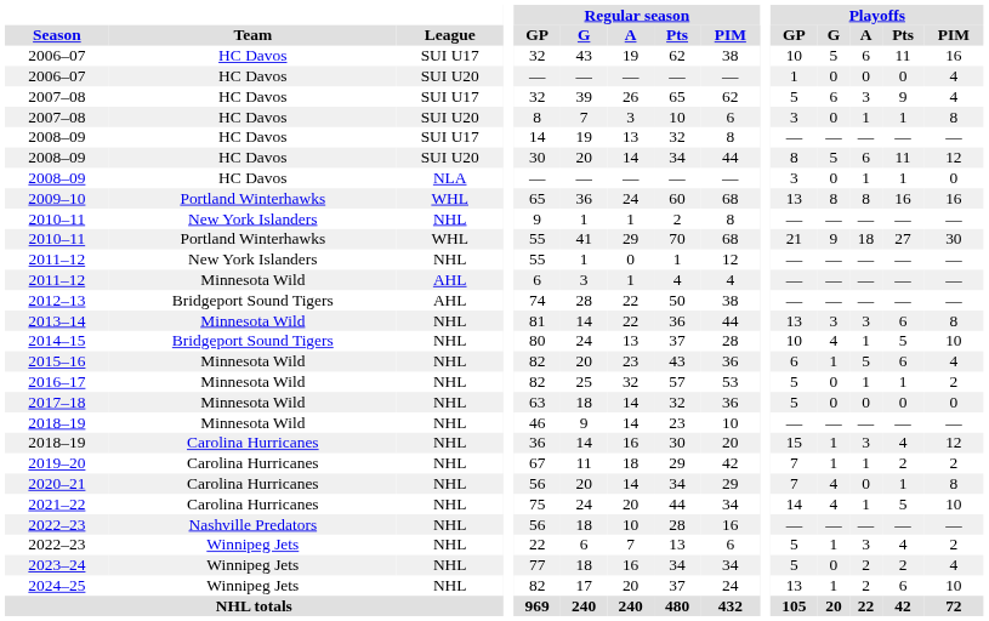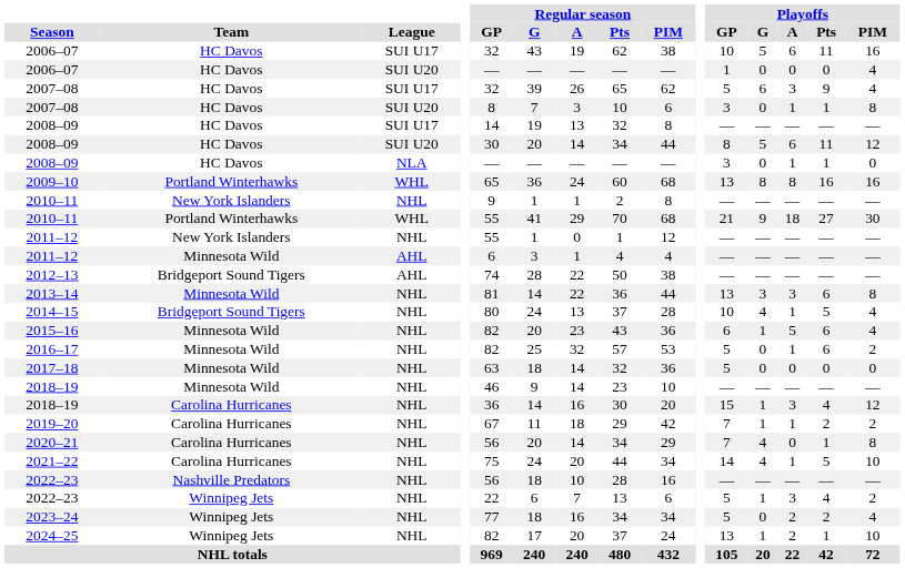2014–15 | Playoffs / PIM: 10 -> 4
2016–17 | Playoffs / Pts: 1 -> 6
2024–25 | Playoffs / Pts: 6 -> 1
